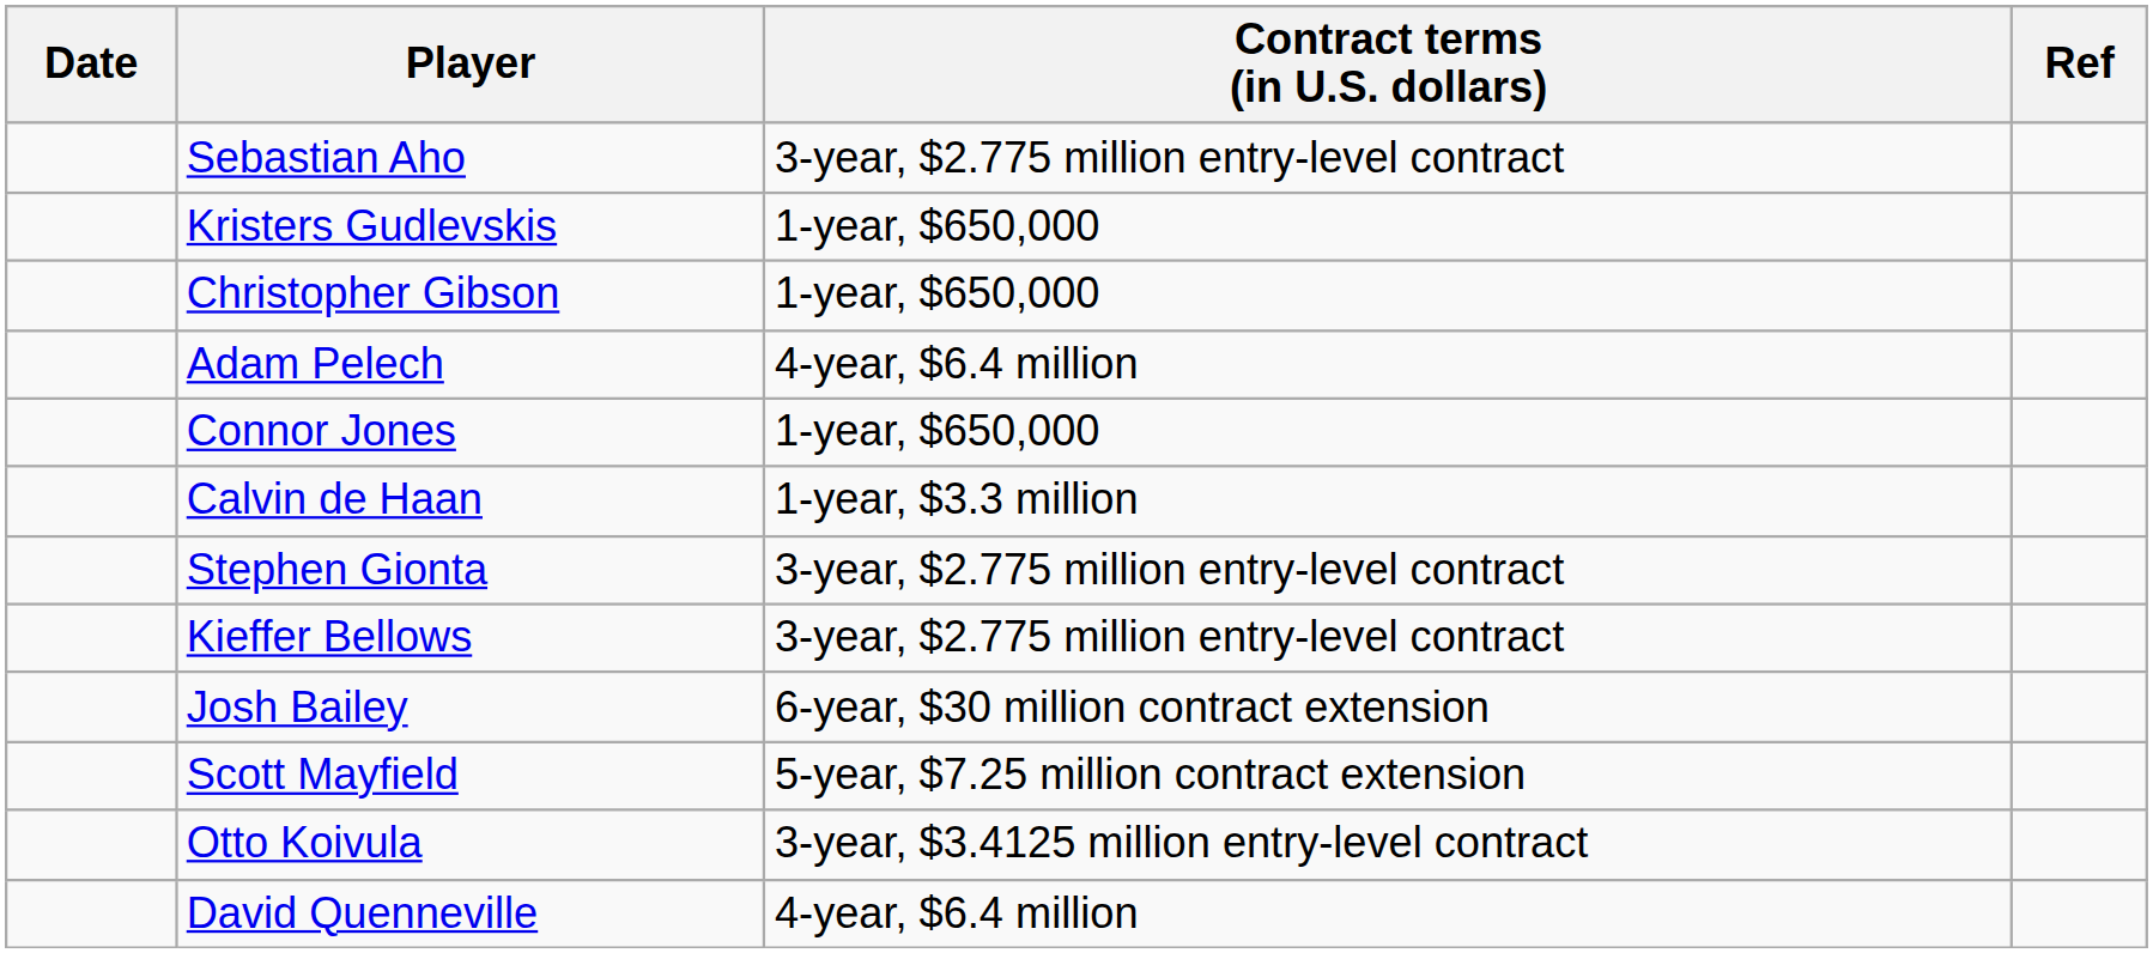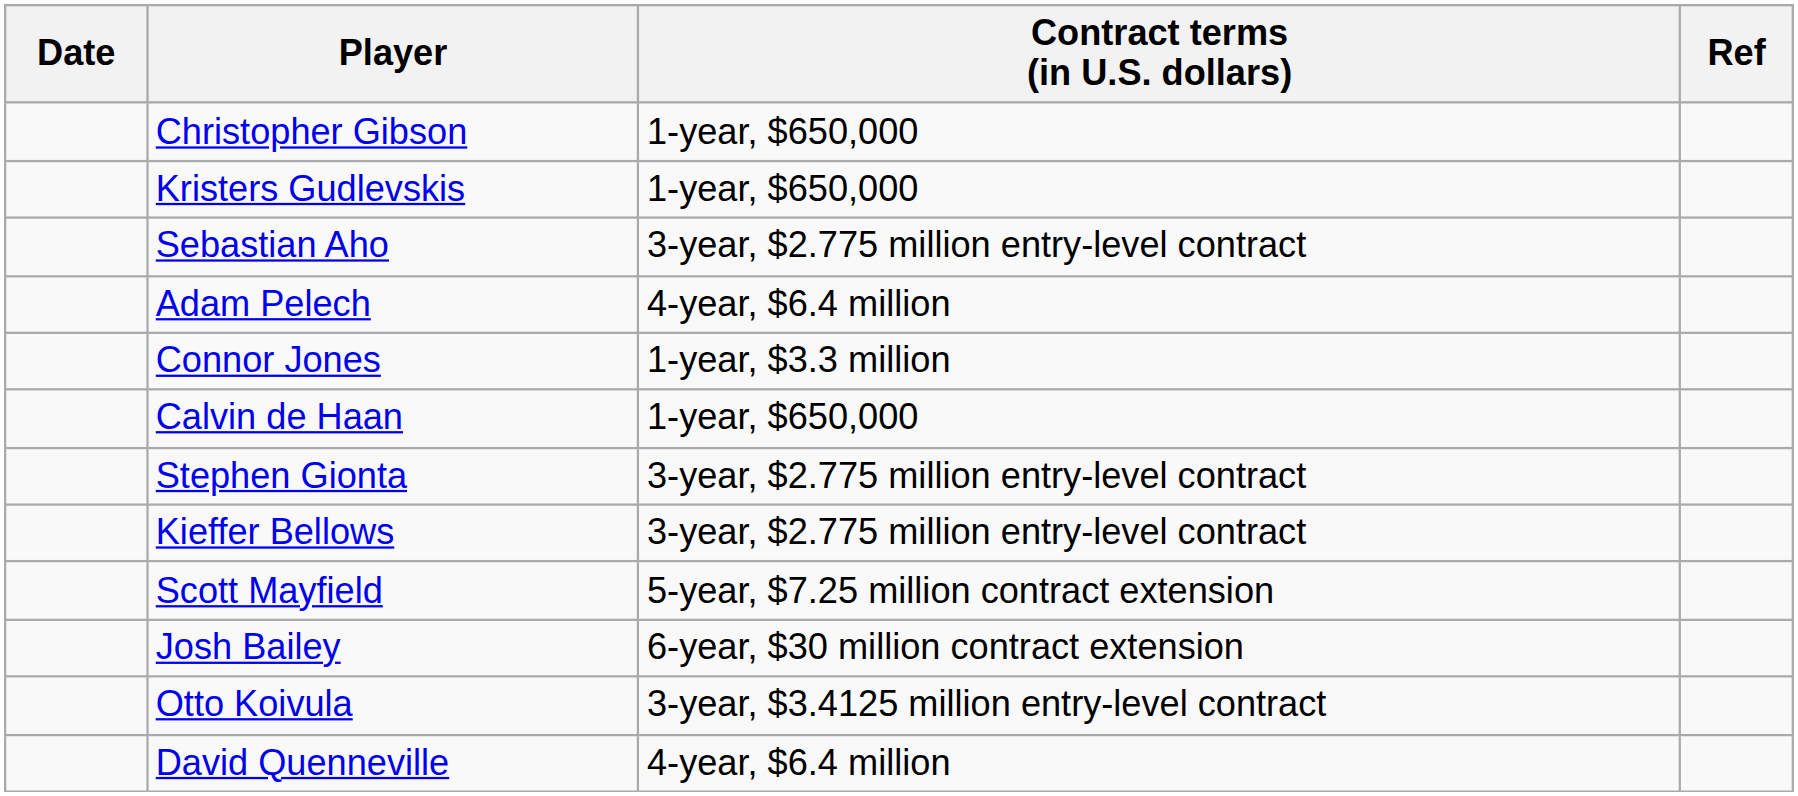rows swapped: Sebastian Aho <-> Christopher Gibson
Connor Jones | Contract terms (in U.S. dollars): 1-year, $650,000 -> 1-year, $3.3 million
Calvin de Haan | Contract terms (in U.S. dollars): 1-year, $3.3 million -> 1-year, $650,000
rows swapped: Scott Mayfield <-> Josh Bailey
